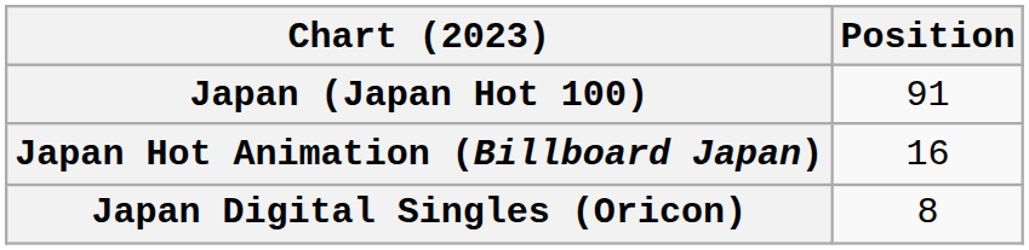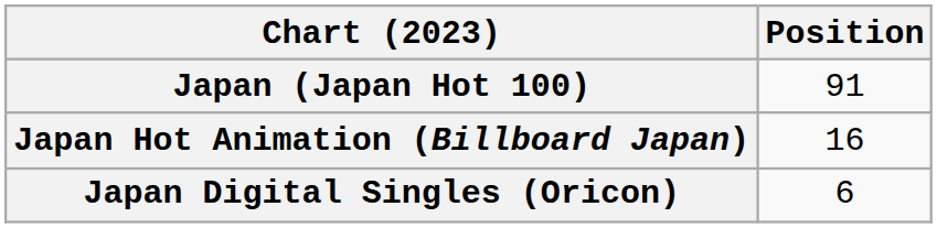Japan Digital Singles (Oricon) | Position: 8 -> 6
